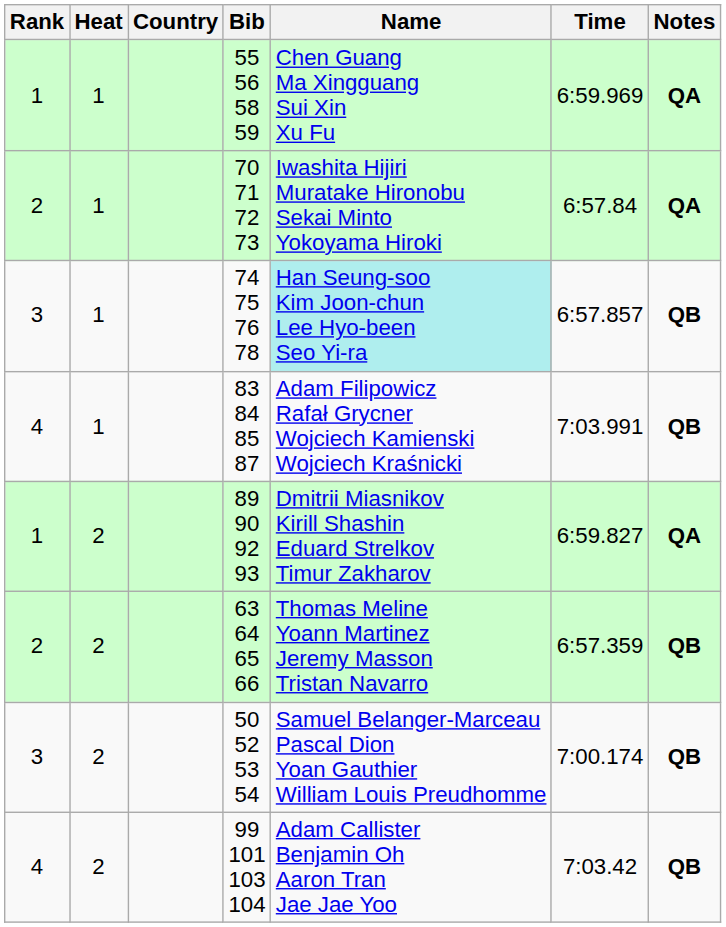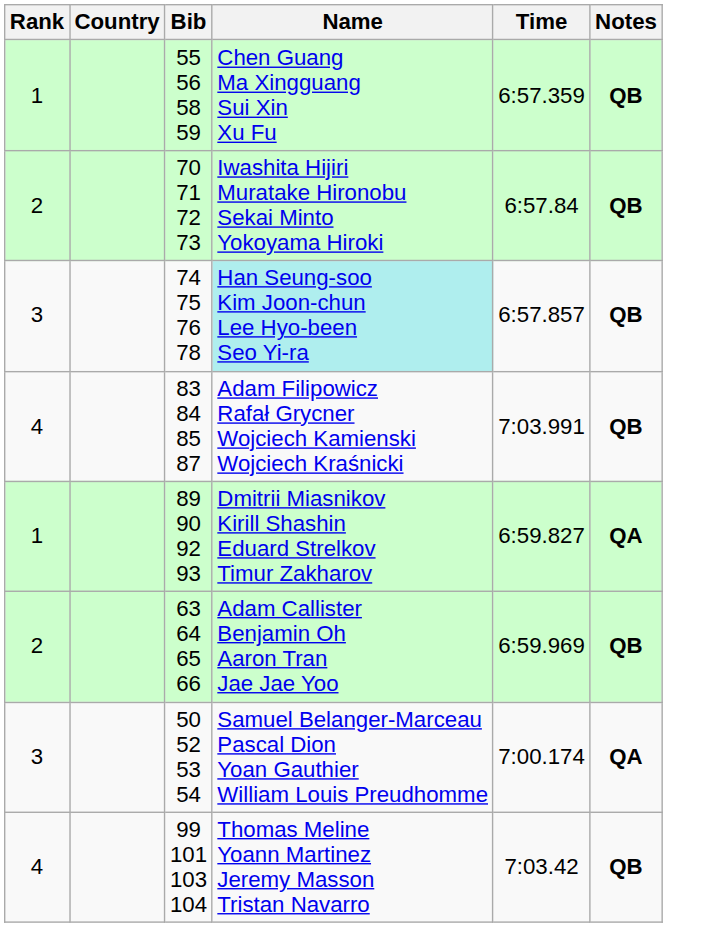- column: Heat | 1 | 1 | 1 | 1 | 2 | 2 | 2 | 2
55 56 58 59 | Time: 6:59.969 -> 6:57.359
55 56 58 59 | Notes: QA -> QB
70 71 72 73 | Notes: QA -> QB
63 64 65 66 | Name: Thomas Meline Yoann Martinez Jeremy Masson Tristan Navarro -> Adam Callister Benjamin Oh Aaron Tran Jae Jae Yoo
63 64 65 66 | Time: 6:57.359 -> 6:59.969
50 52 53 54 | Notes: QB -> QA
99 101 103 104 | Name: Adam Callister Benjamin Oh Aaron Tran Jae Jae Yoo -> Thomas Meline Yoann Martinez Jeremy Masson Tristan Navarro
